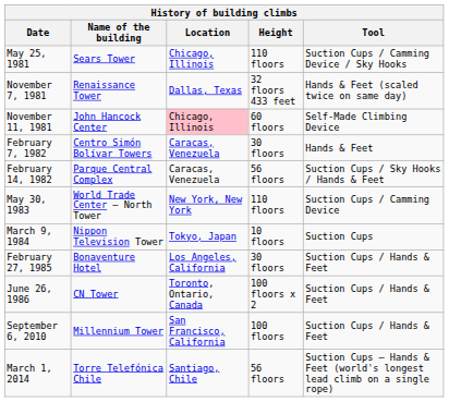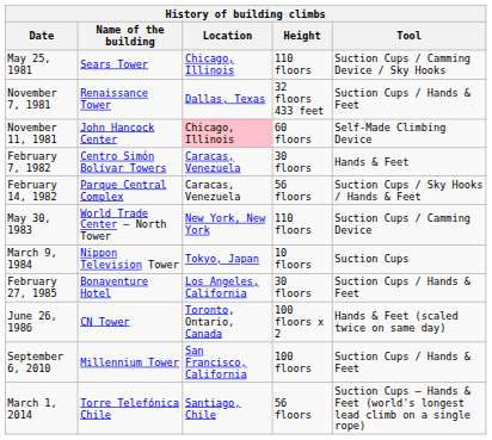November 7, 1981 | Tool: Hands & Feet (scaled twice on same day) -> Suction Cups / Hands & Feet
June 26, 1986 | Tool: Suction Cups / Hands & Feet -> Hands & Feet (scaled twice on same day)
